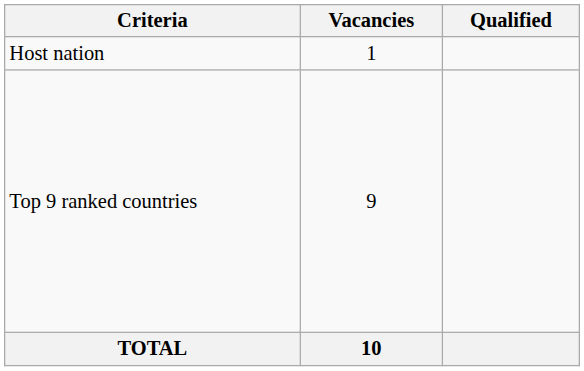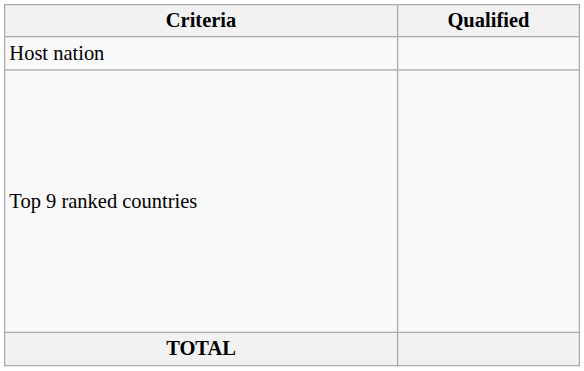- column: Vacancies | 1 | 9 | 10
